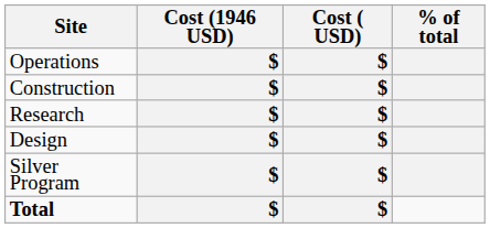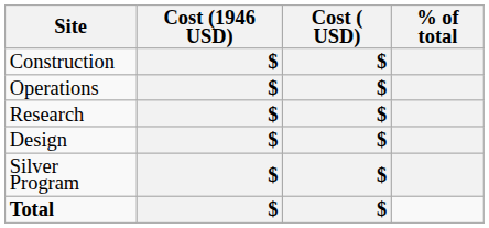rows swapped: Construction <-> Operations
